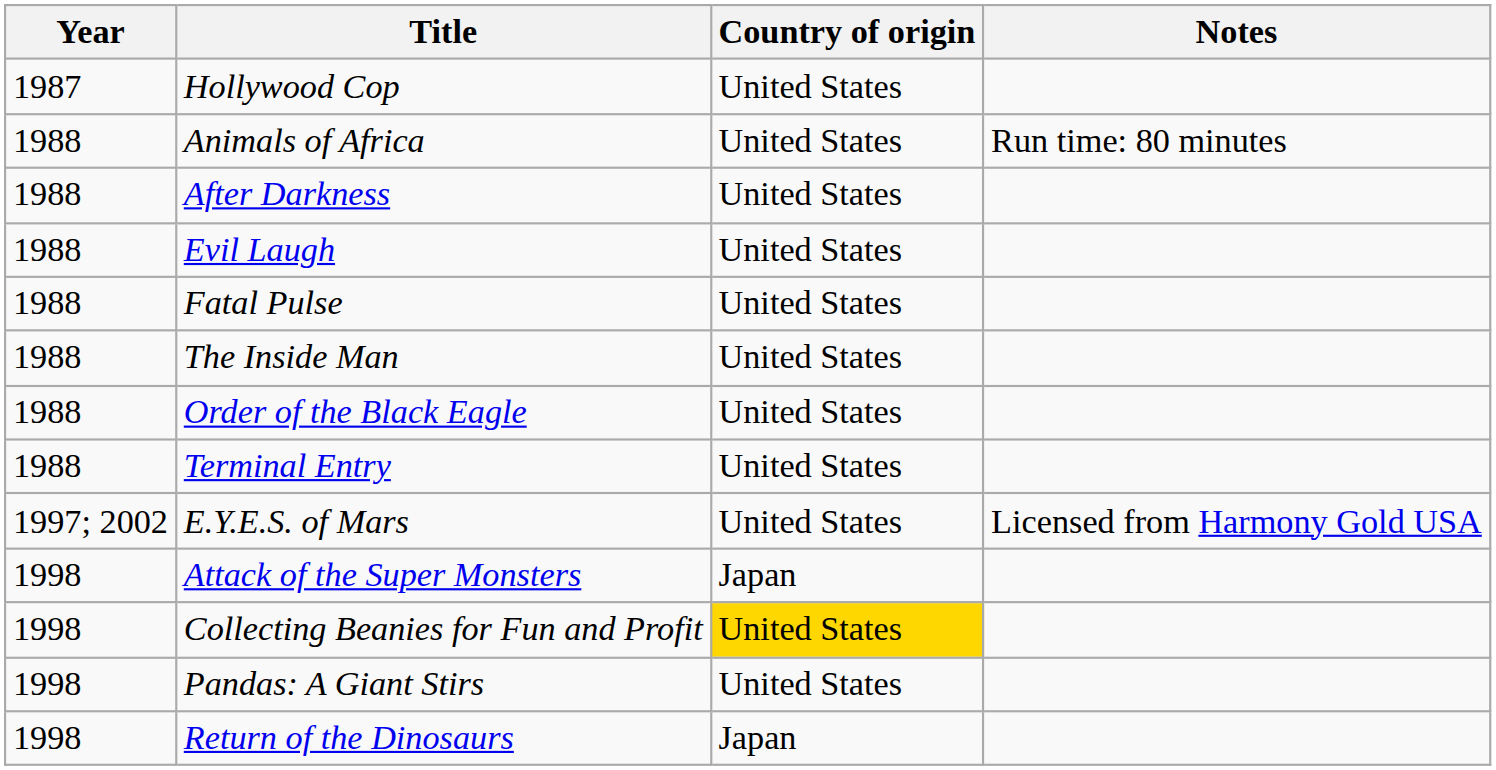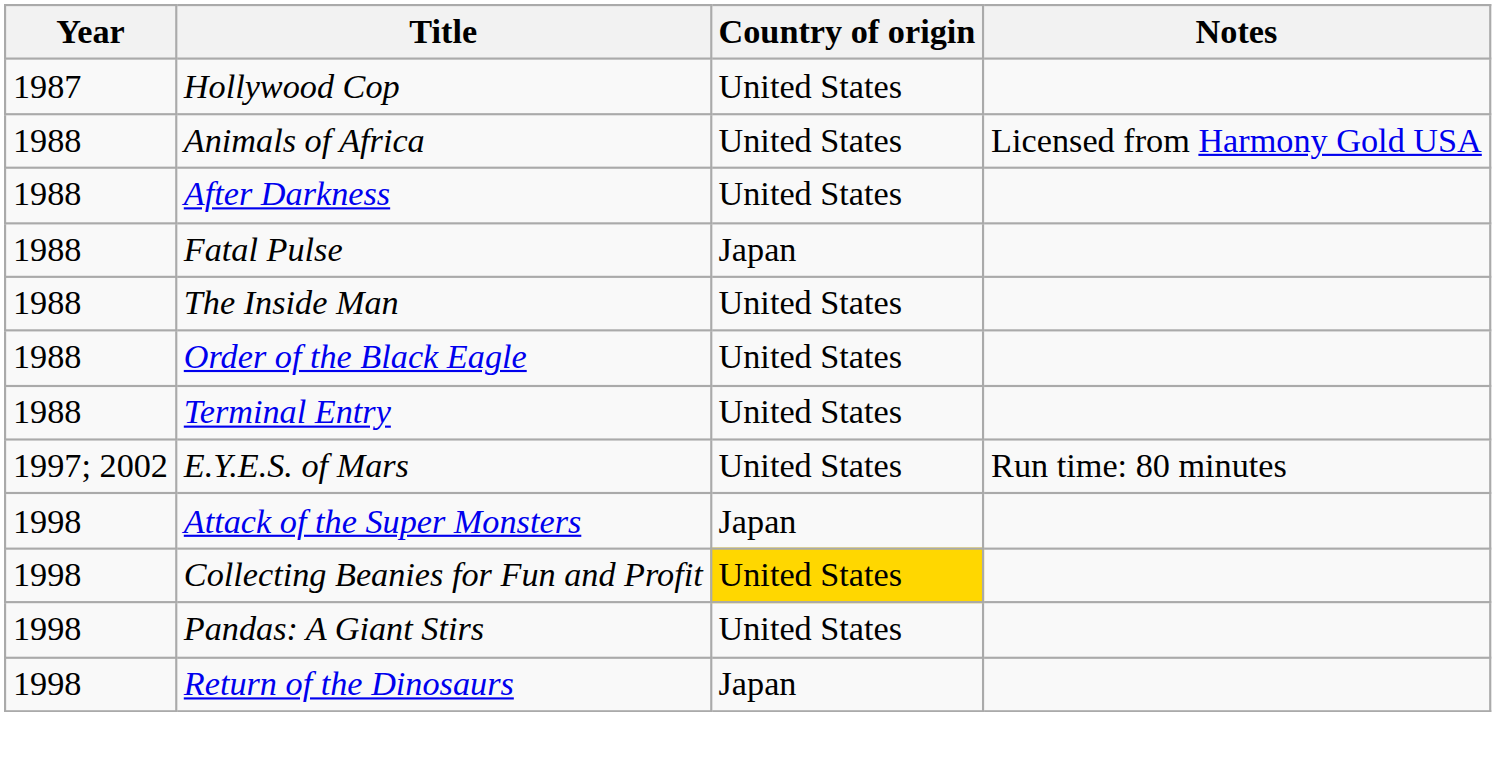Animals of Africa | Notes: Run time: 80 minutes -> Licensed from Harmony Gold USA
- row: 1988 | Evil Laugh | United States
Fatal Pulse | Country of origin: United States -> Japan
E.Y.E.S. of Mars | Notes: Licensed from Harmony Gold USA -> Run time: 80 minutes
